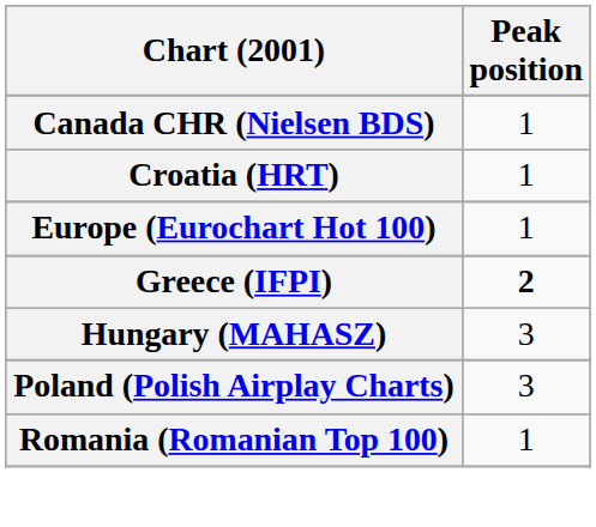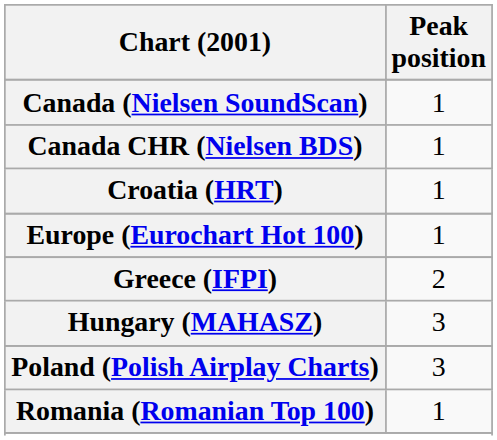+ row: Canada (Nielsen SoundScan) | 1
Greece (IFPI) | Peak position: bold -> normal
